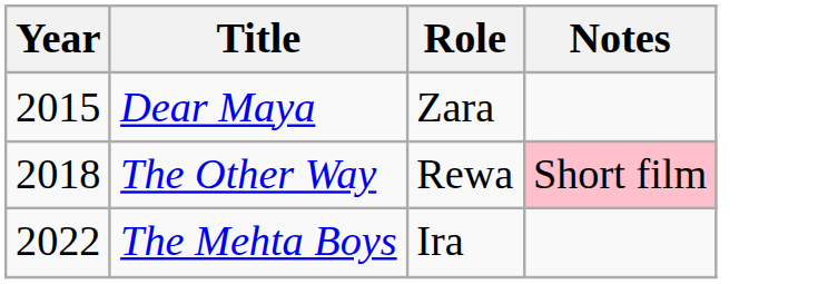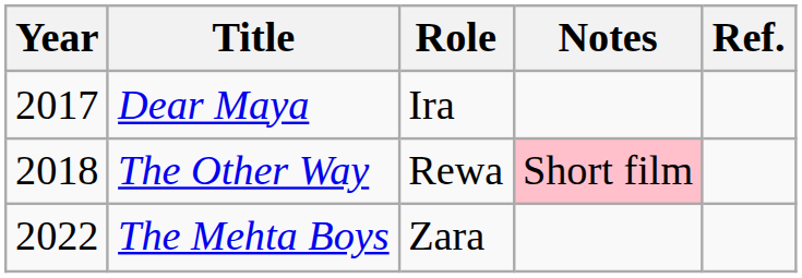+ column: Ref.
Dear Maya | Year: 2015 -> 2017
Dear Maya | Role: Zara -> Ira
The Mehta Boys | Role: Ira -> Zara
